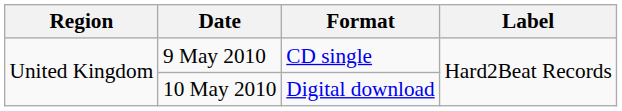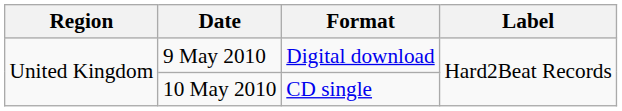9 May 2010 | Format: CD single -> Digital download
10 May 2010 | Format: Digital download -> CD single
